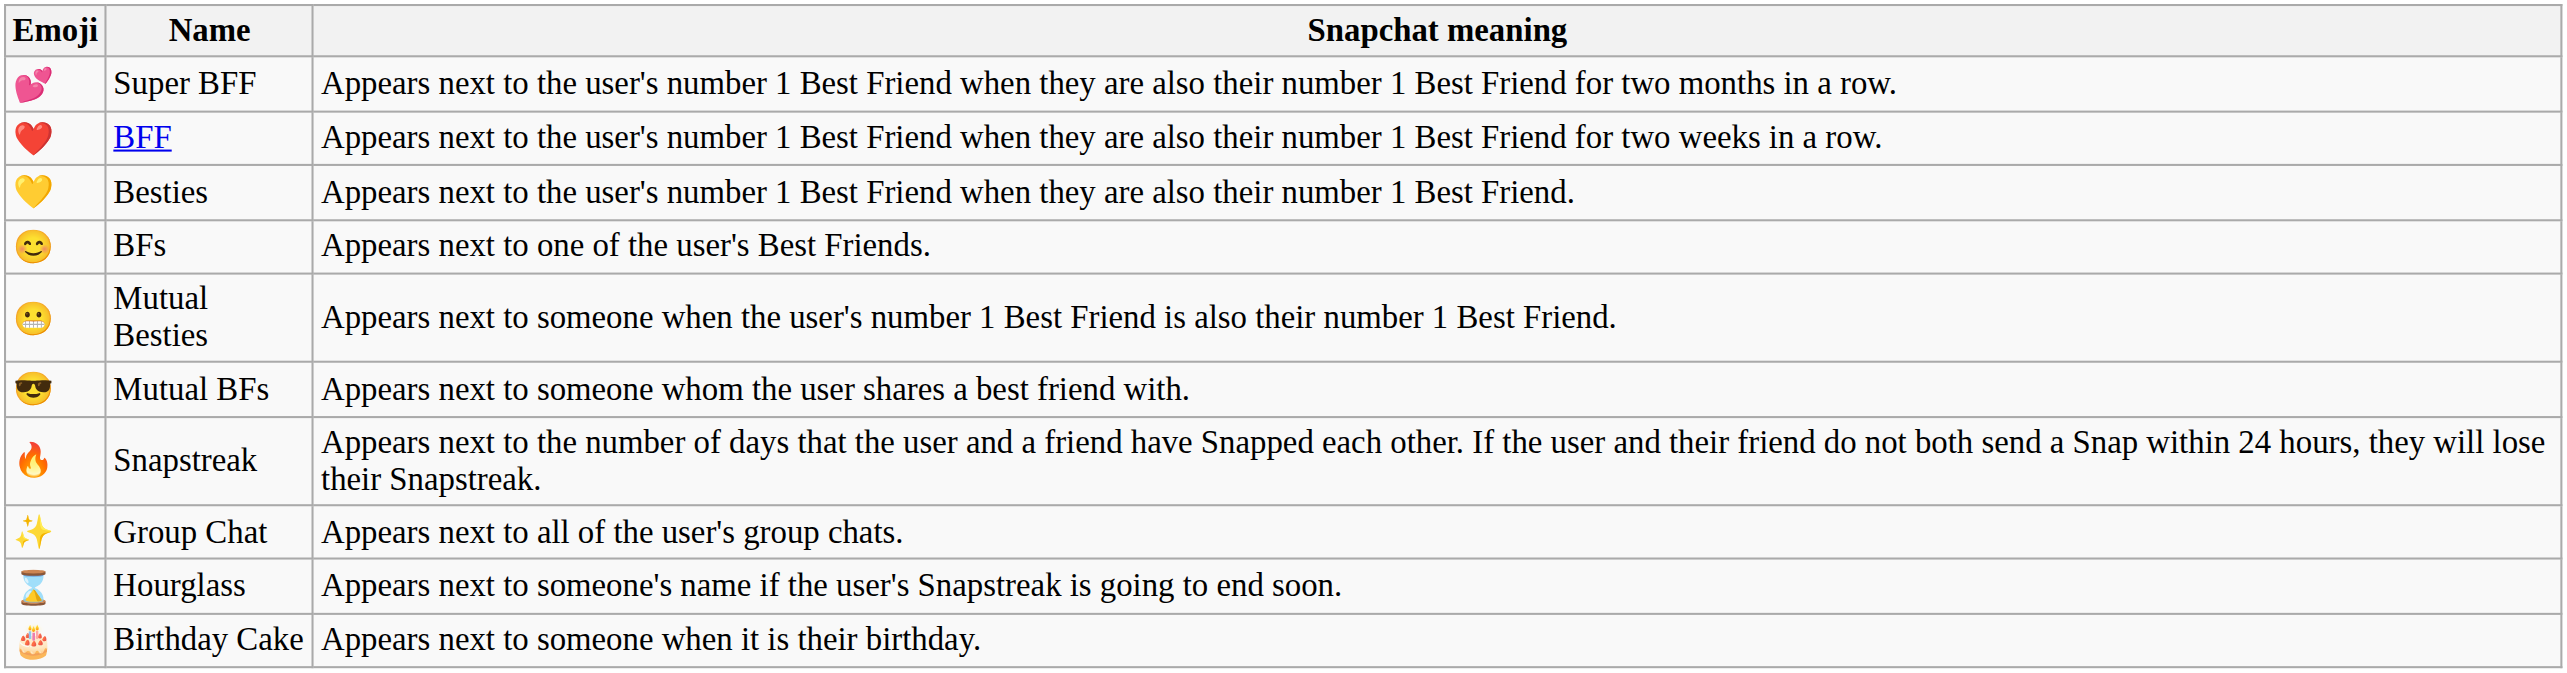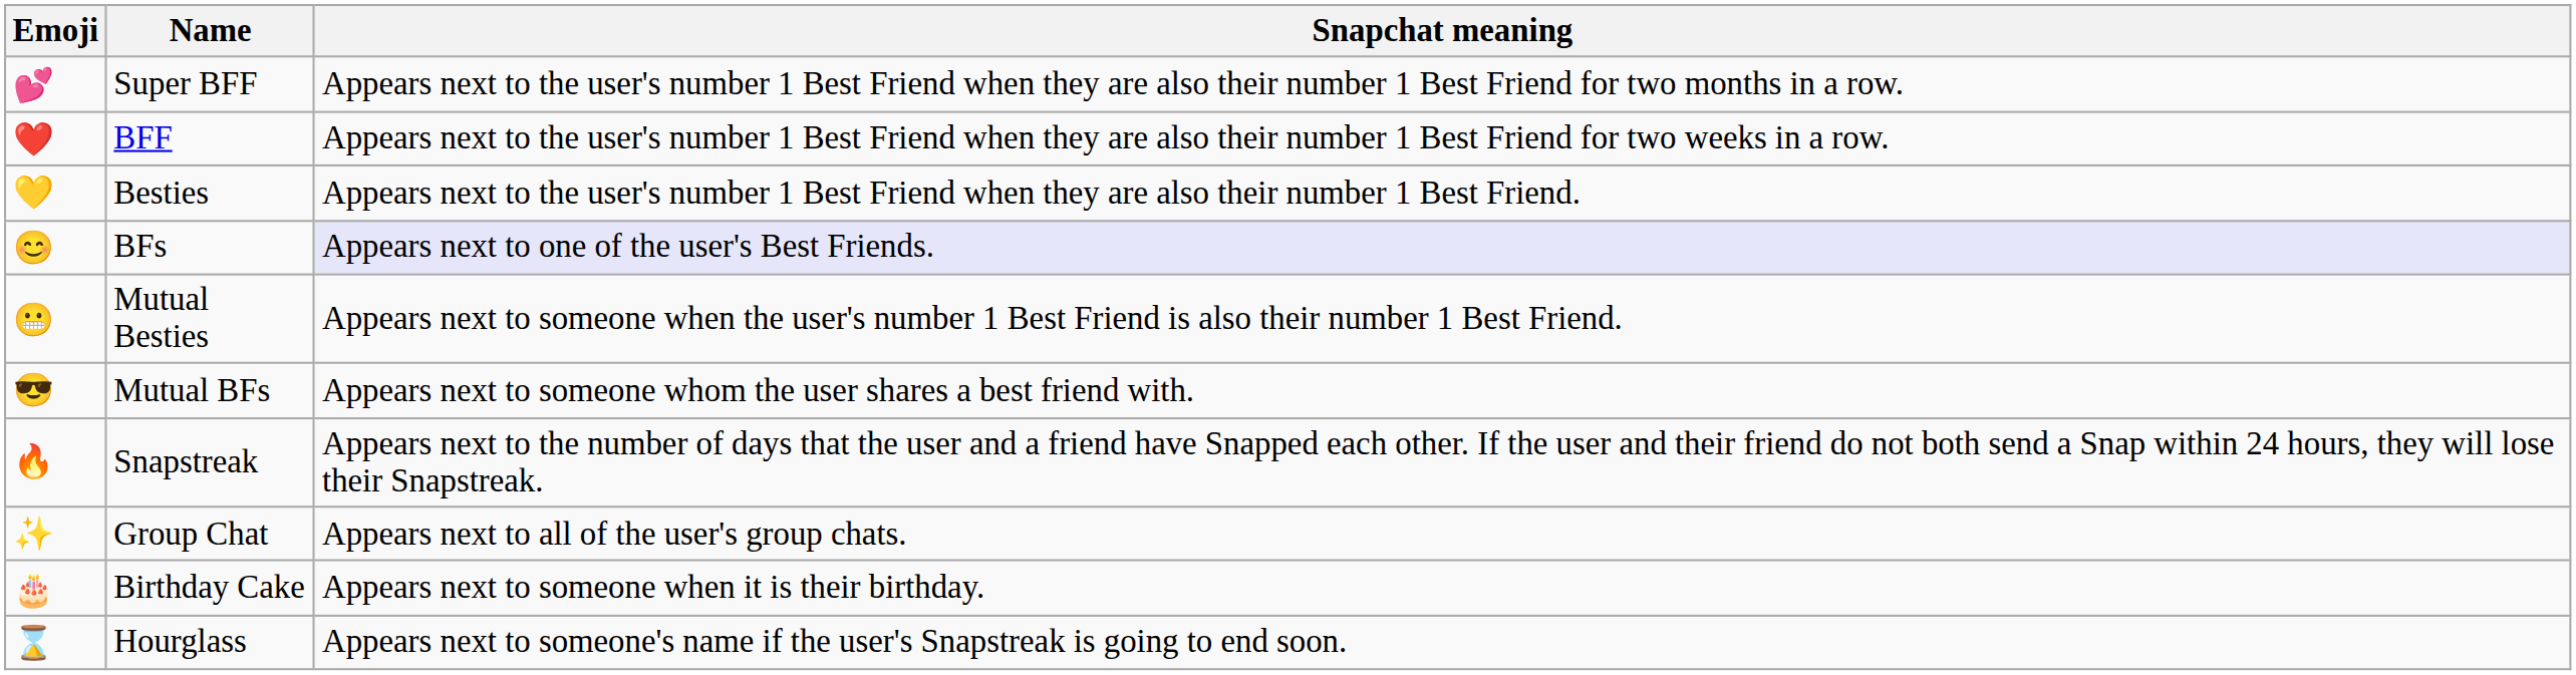BFs | Snapchat meaning: no background -> lavender background
rows swapped: Hourglass <-> Birthday Cake
